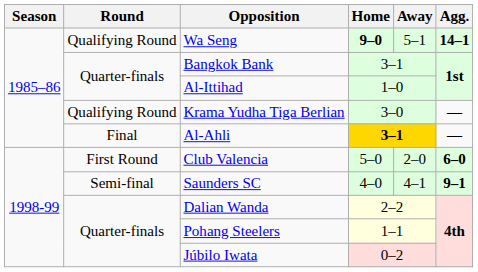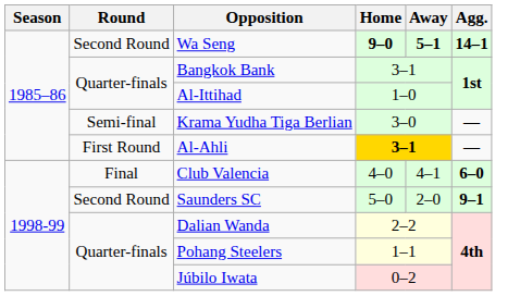Wa Seng | Round: Qualifying Round -> Second Round
Wa Seng | Away: normal -> bold
Krama Yudha Tiga Berlian | Round: Qualifying Round -> Semi-final
Al-Ahli | Round: Final -> First Round
Club Valencia | Round: First Round -> Final
Club Valencia | Home: 5–0 -> 4–0
Club Valencia | Away: 2–0 -> 4–1
Saunders SC | Round: Semi-final -> Second Round
Saunders SC | Home: 4–0 -> 5–0
Saunders SC | Away: 4–1 -> 2–0
